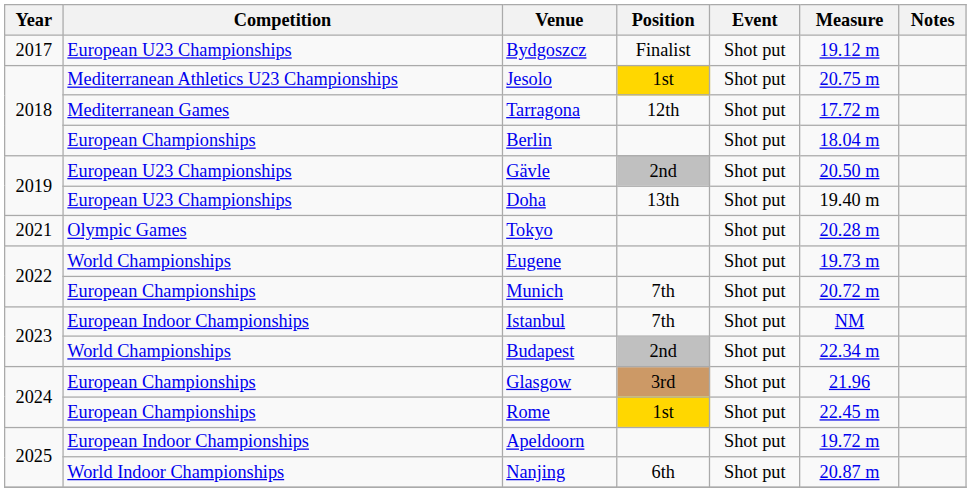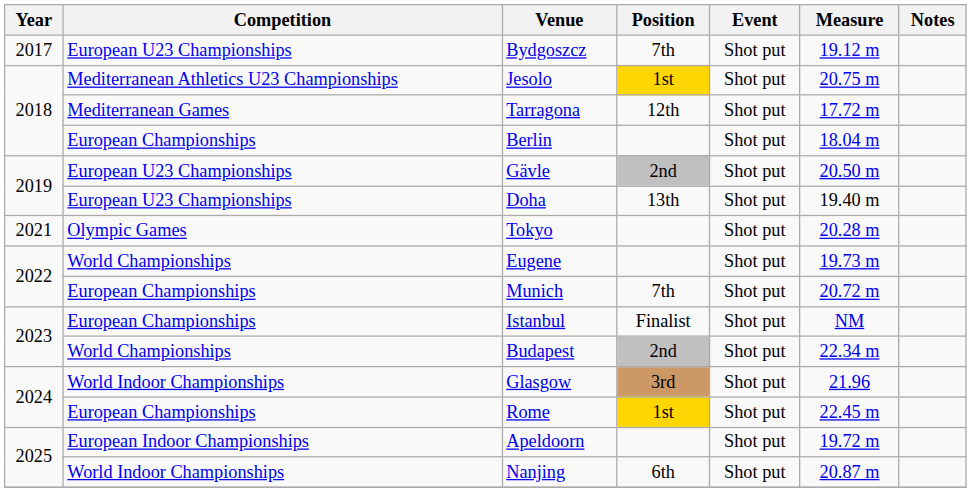Bydgoszcz | Position: Finalist -> 7th
Istanbul | Competition: European Indoor Championships -> European Championships
Istanbul | Position: 7th -> Finalist
Glasgow | Competition: European Championships -> World Indoor Championships
